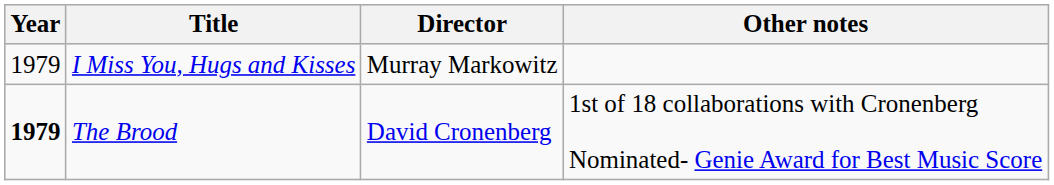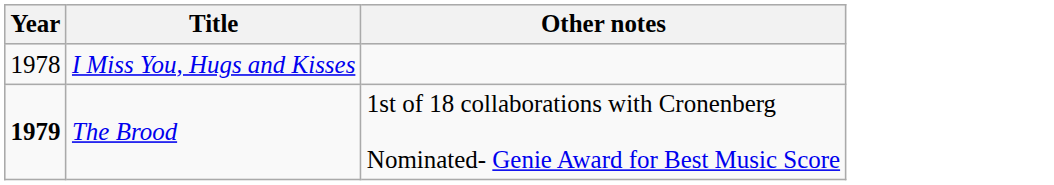- column: Director | Murray Markowitz | David Cronenberg
I Miss You, Hugs and Kisses | Year: 1979 -> 1978
